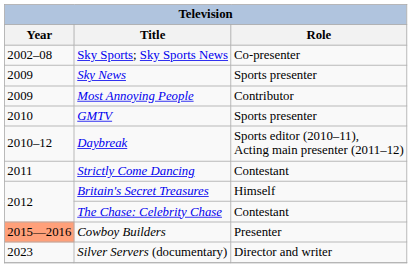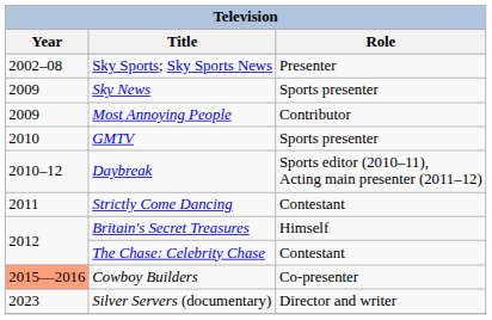Sky Sports; Sky Sports News | Role: Co-presenter -> Presenter
Cowboy Builders | Role: Presenter -> Co-presenter
